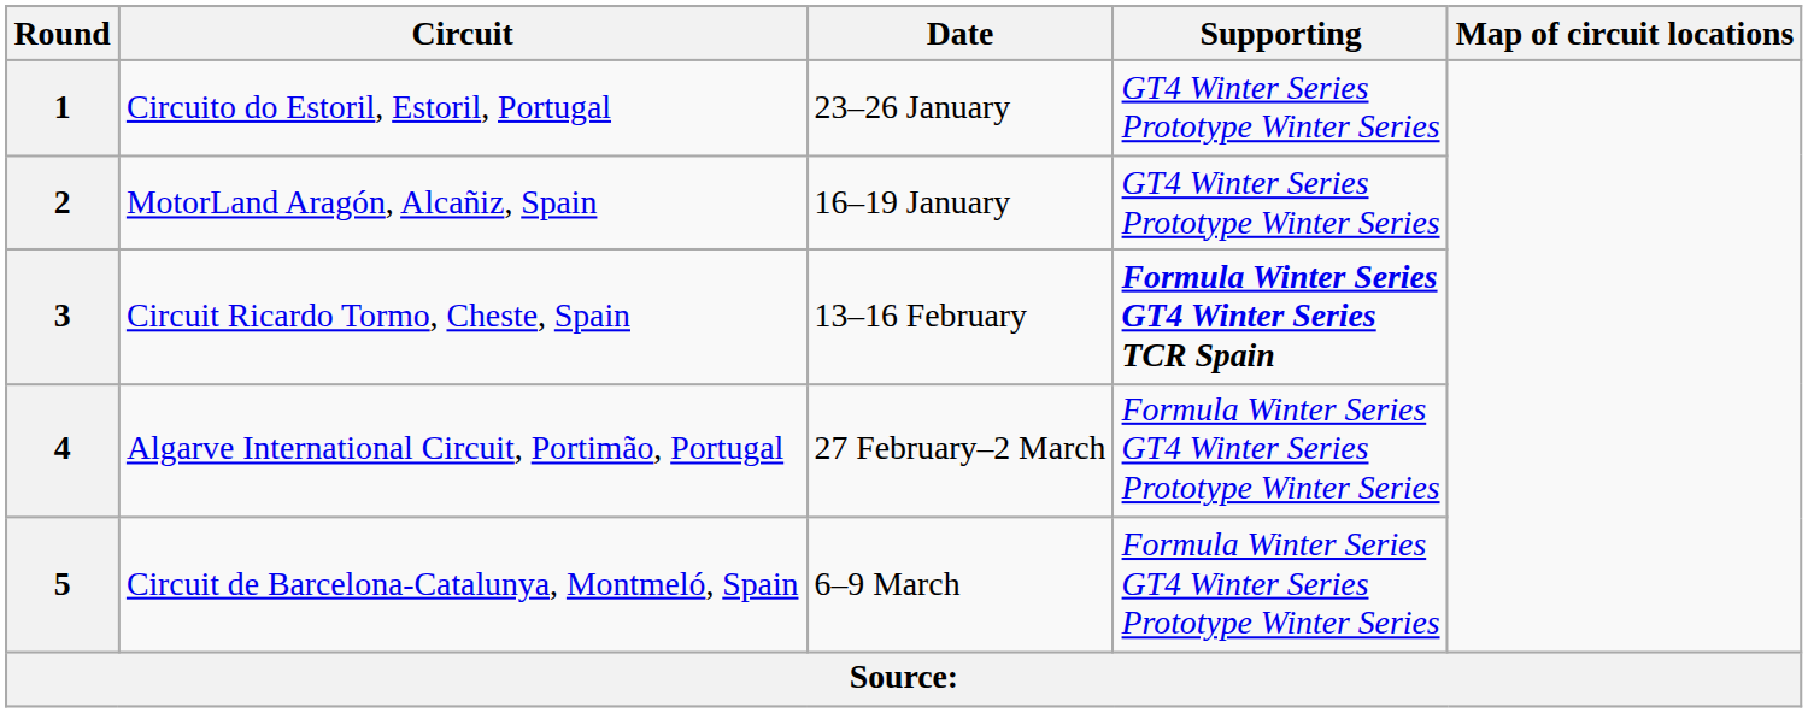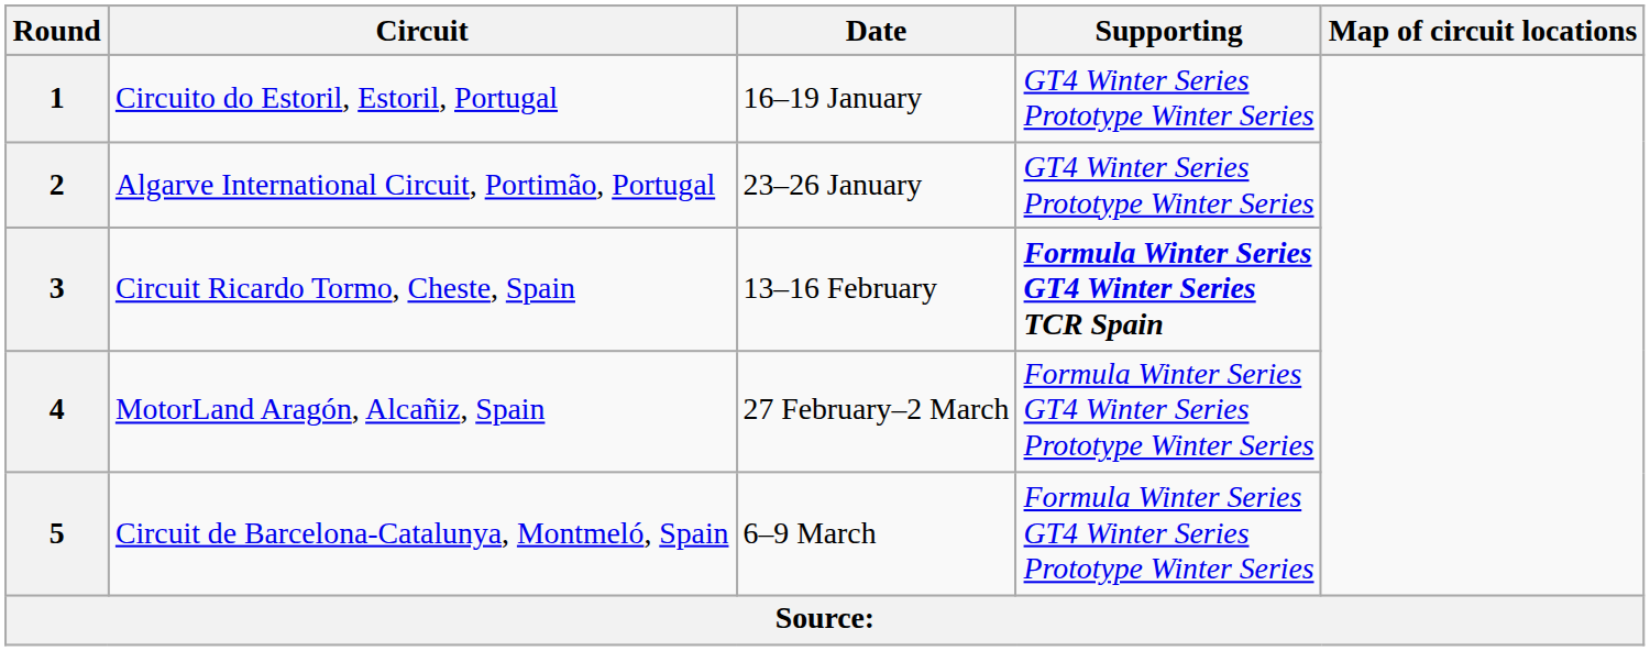1 | Date: 23–26 January -> 16–19 January
2 | Circuit: MotorLand Aragón, Alcañiz, Spain -> Algarve International Circuit, Portimão, Portugal
2 | Date: 16–19 January -> 23–26 January
4 | Circuit: Algarve International Circuit, Portimão, Portugal -> MotorLand Aragón, Alcañiz, Spain
